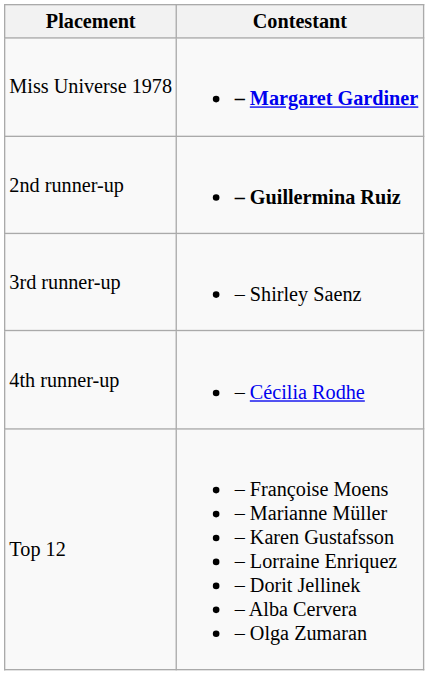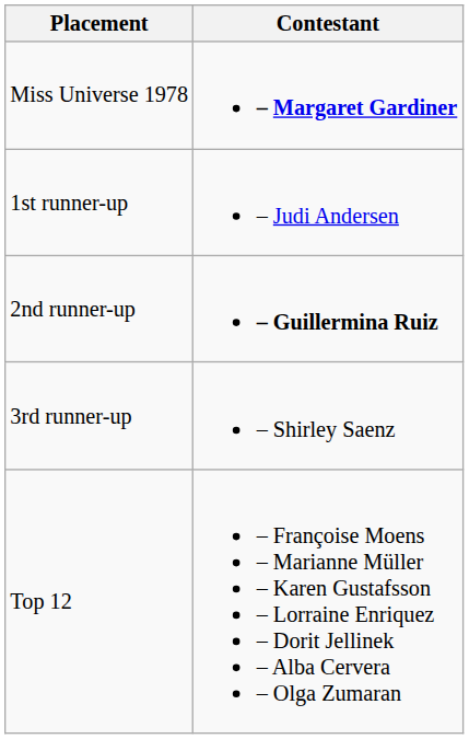+ row: 1st runner-up | – Judi Andersen
- row: 4th runner-up | – Cécilia Rodhe
